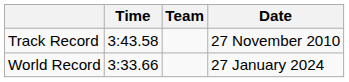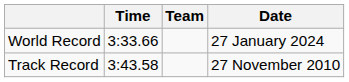rows swapped: World Record <-> Track Record
